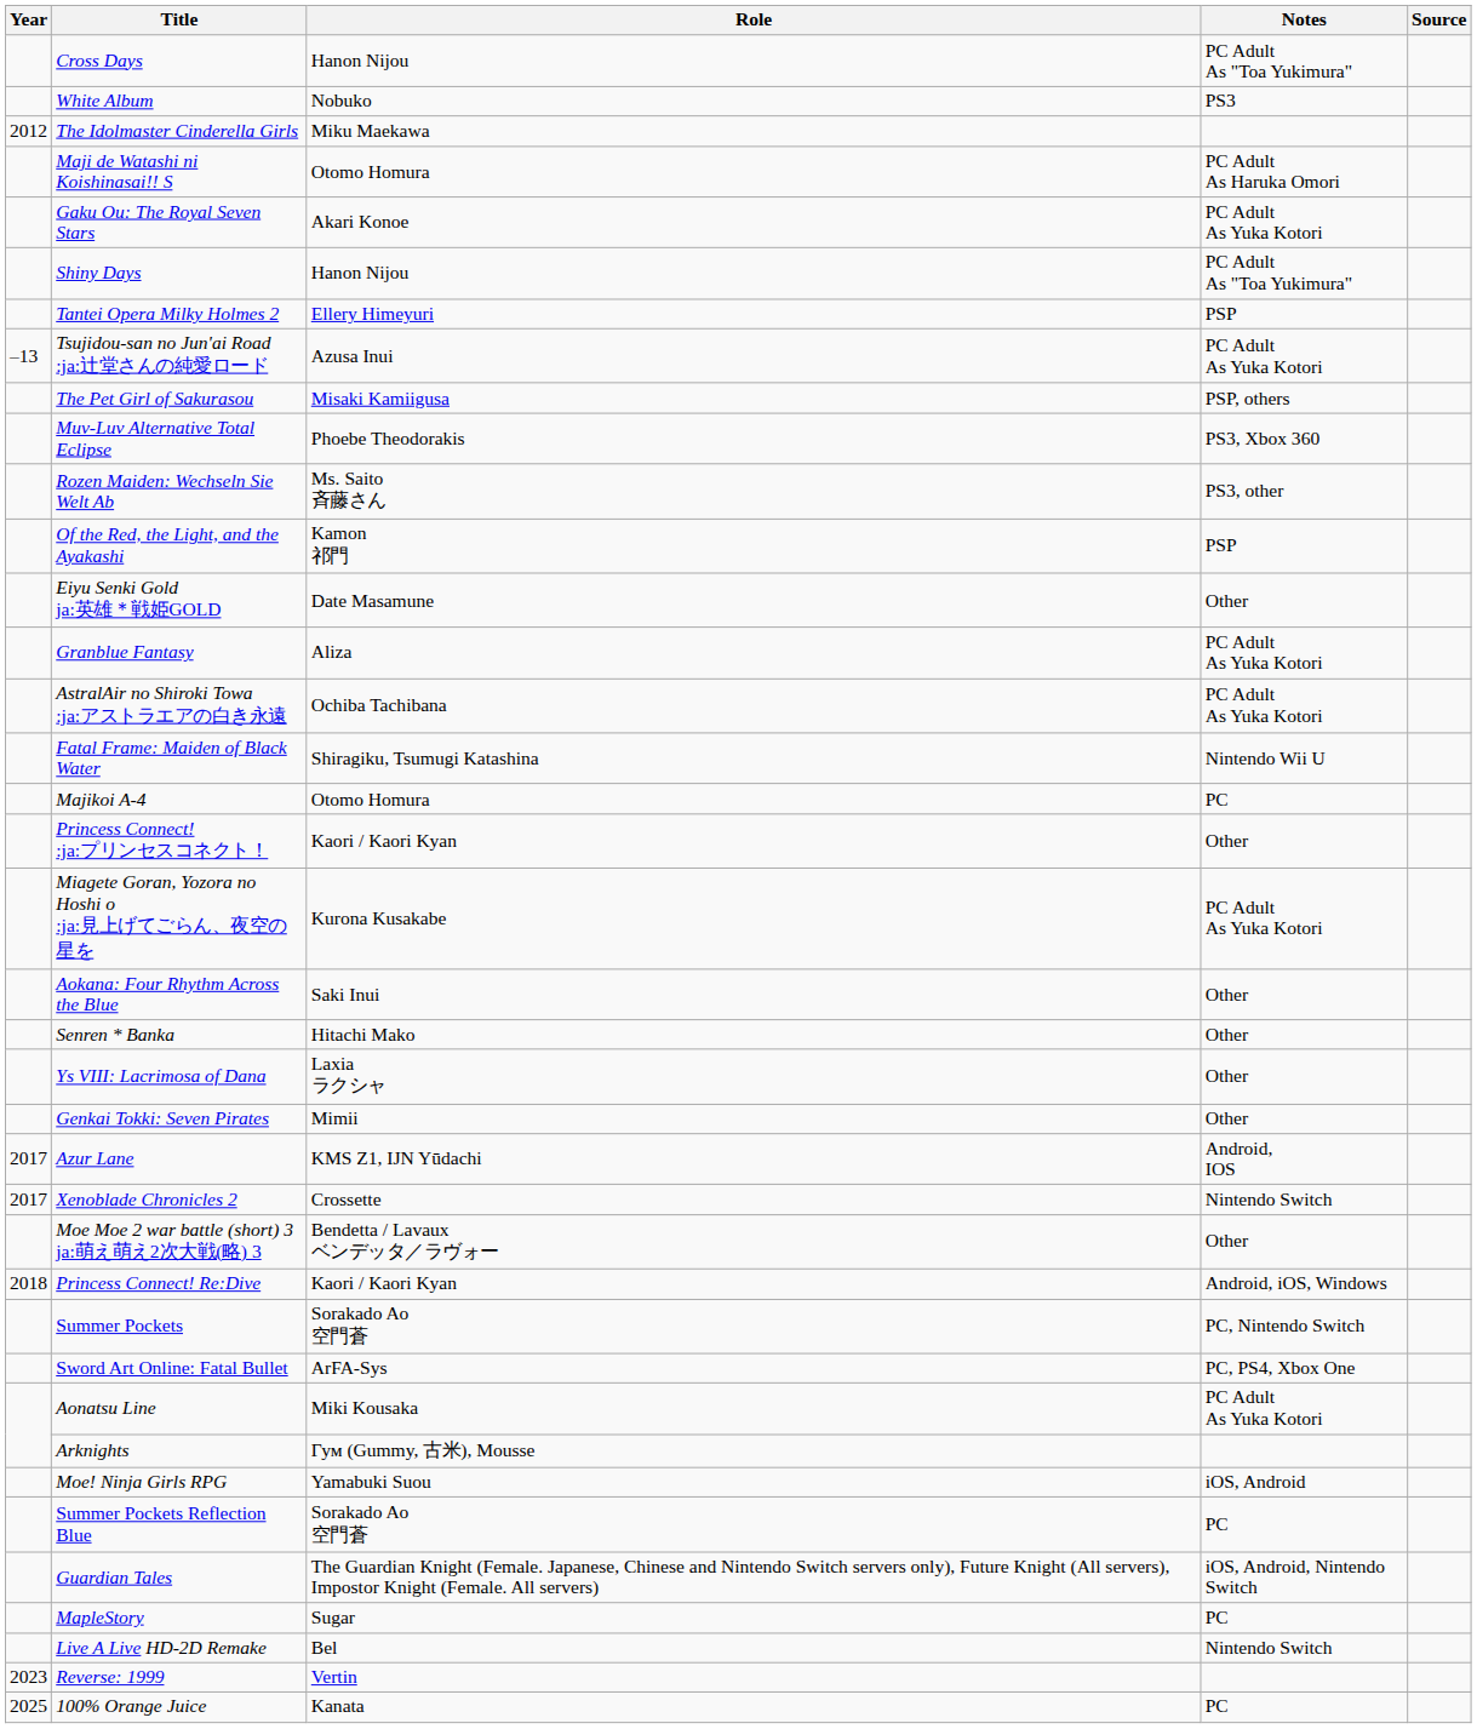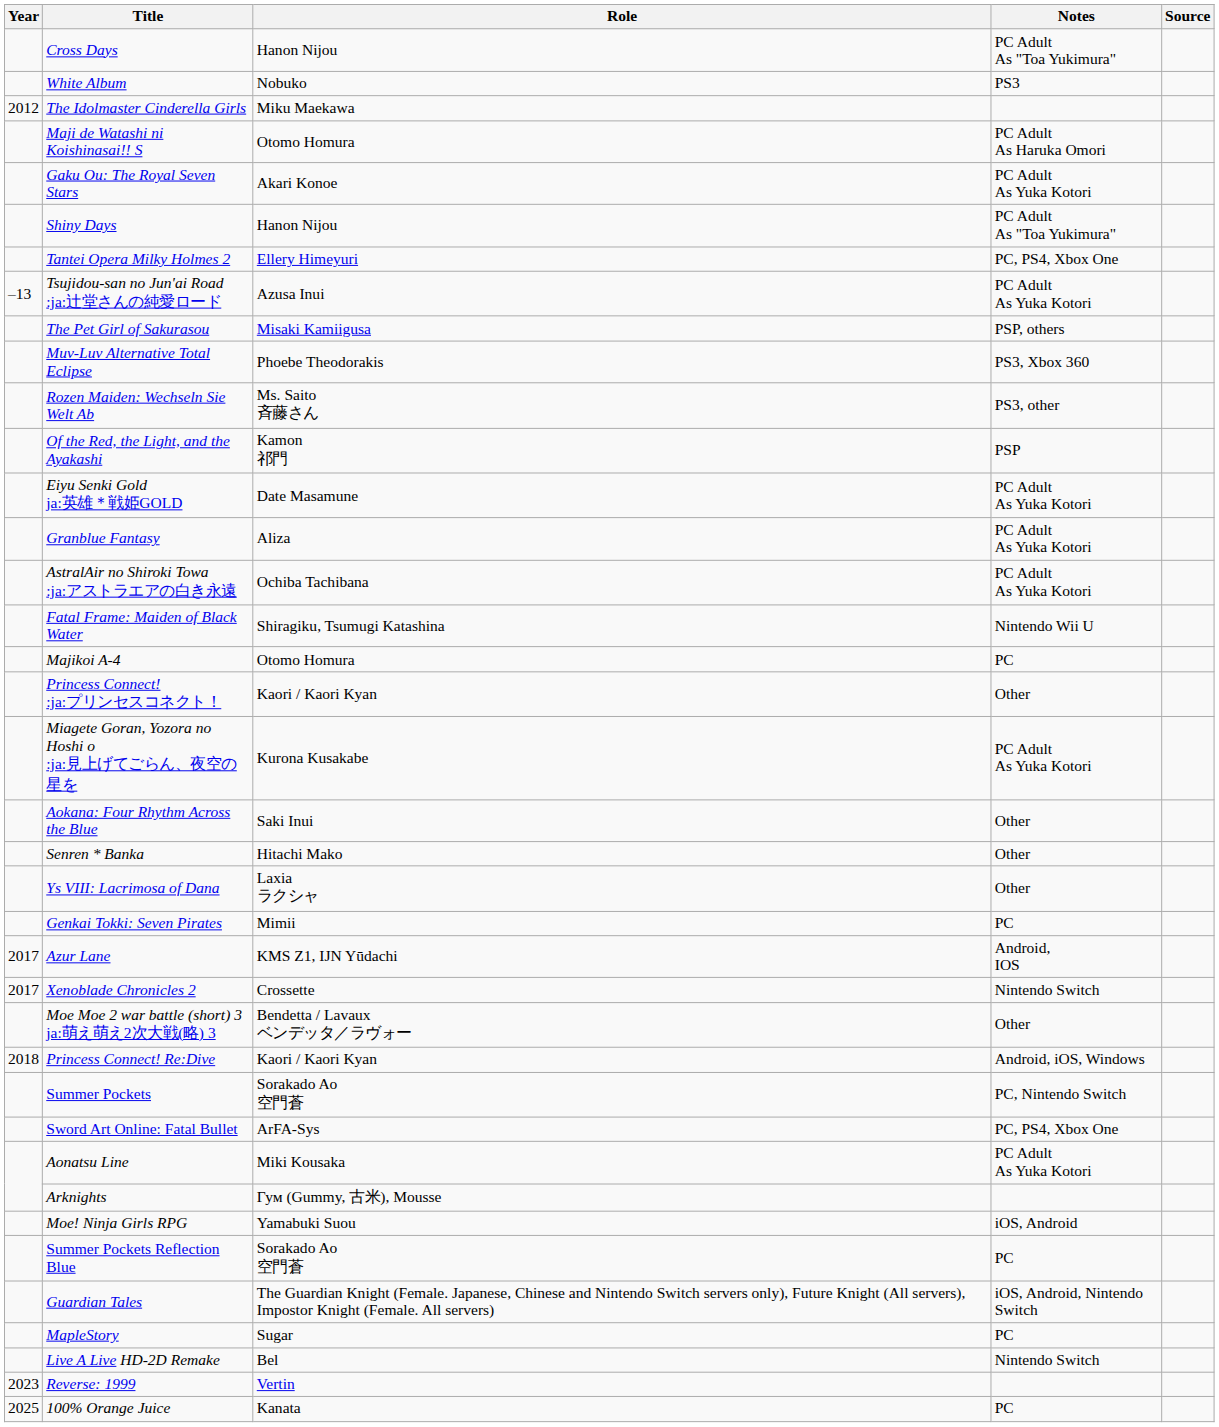Tantei Opera Milky Holmes 2 | Notes: PSP -> PC, PS4, Xbox One
Eiyu Senki Gold ja:英雄＊戦姫GOLD | Notes: Other -> PC Adult As Yuka Kotori
Genkai Tokki: Seven Pirates | Notes: Other -> PC
